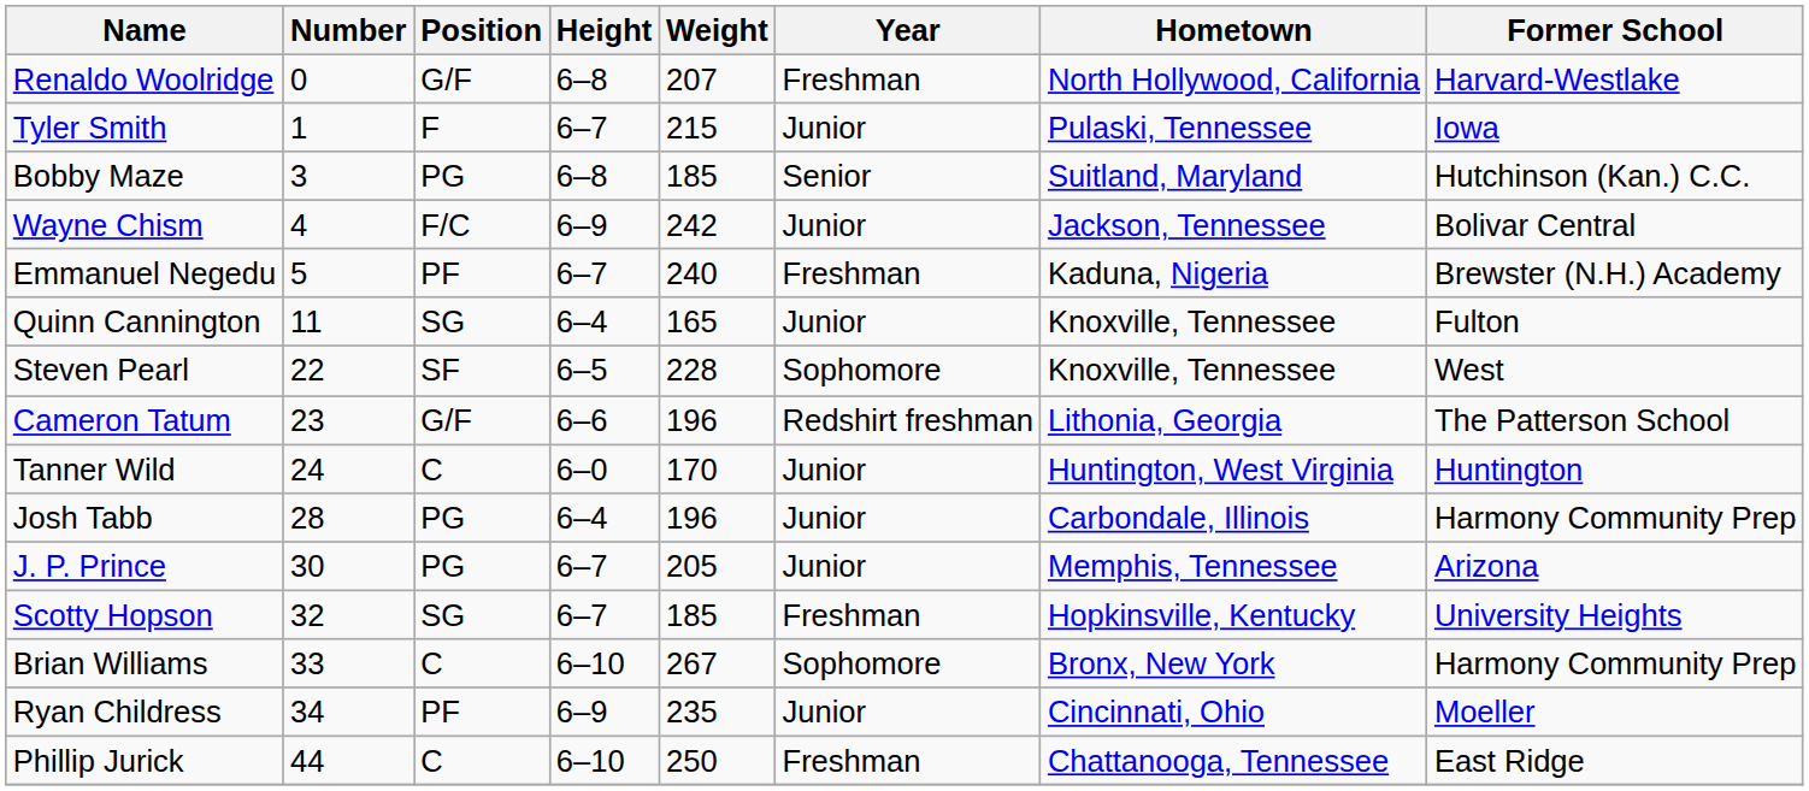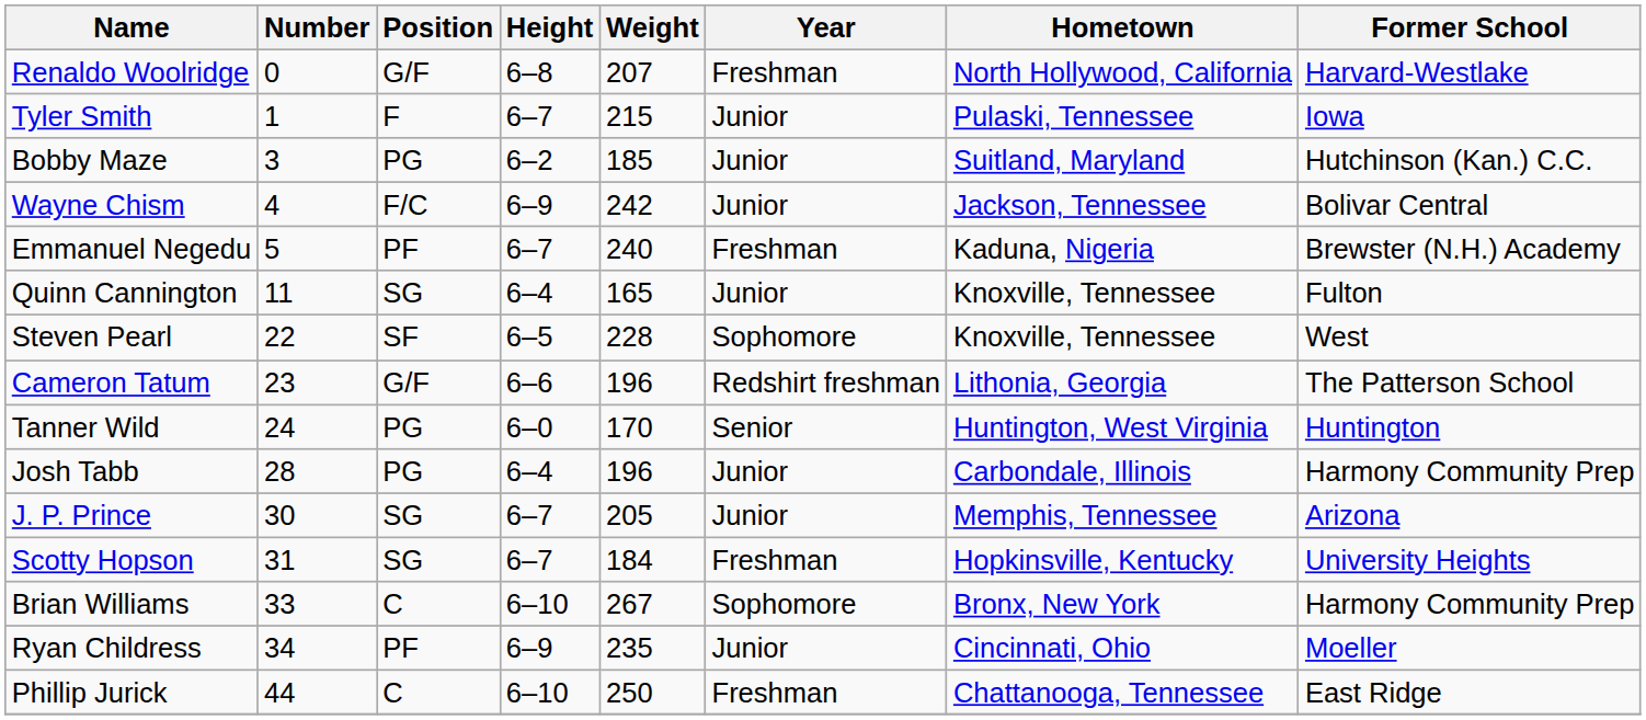Bobby Maze | Height: 6–8 -> 6–2
Bobby Maze | Year: Senior -> Junior
Tanner Wild | Position: C -> PG
Tanner Wild | Year: Junior -> Senior
J. P. Prince | Position: PG -> SG
Scotty Hopson | Number: 32 -> 31
Scotty Hopson | Weight: 185 -> 184
